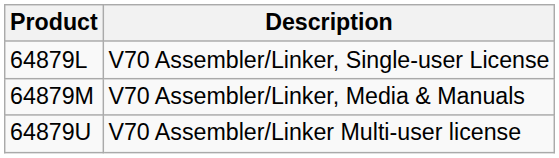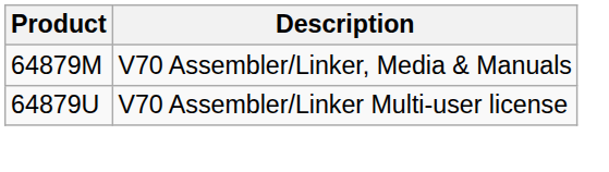- row: 64879L | V70 Assembler/Linker, Single-user License
